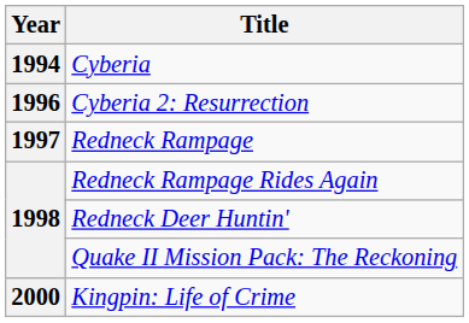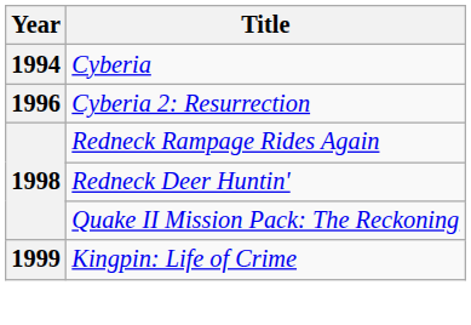- row: 1997 | Redneck Rampage
Kingpin: Life of Crime | Year: 2000 -> 1999
